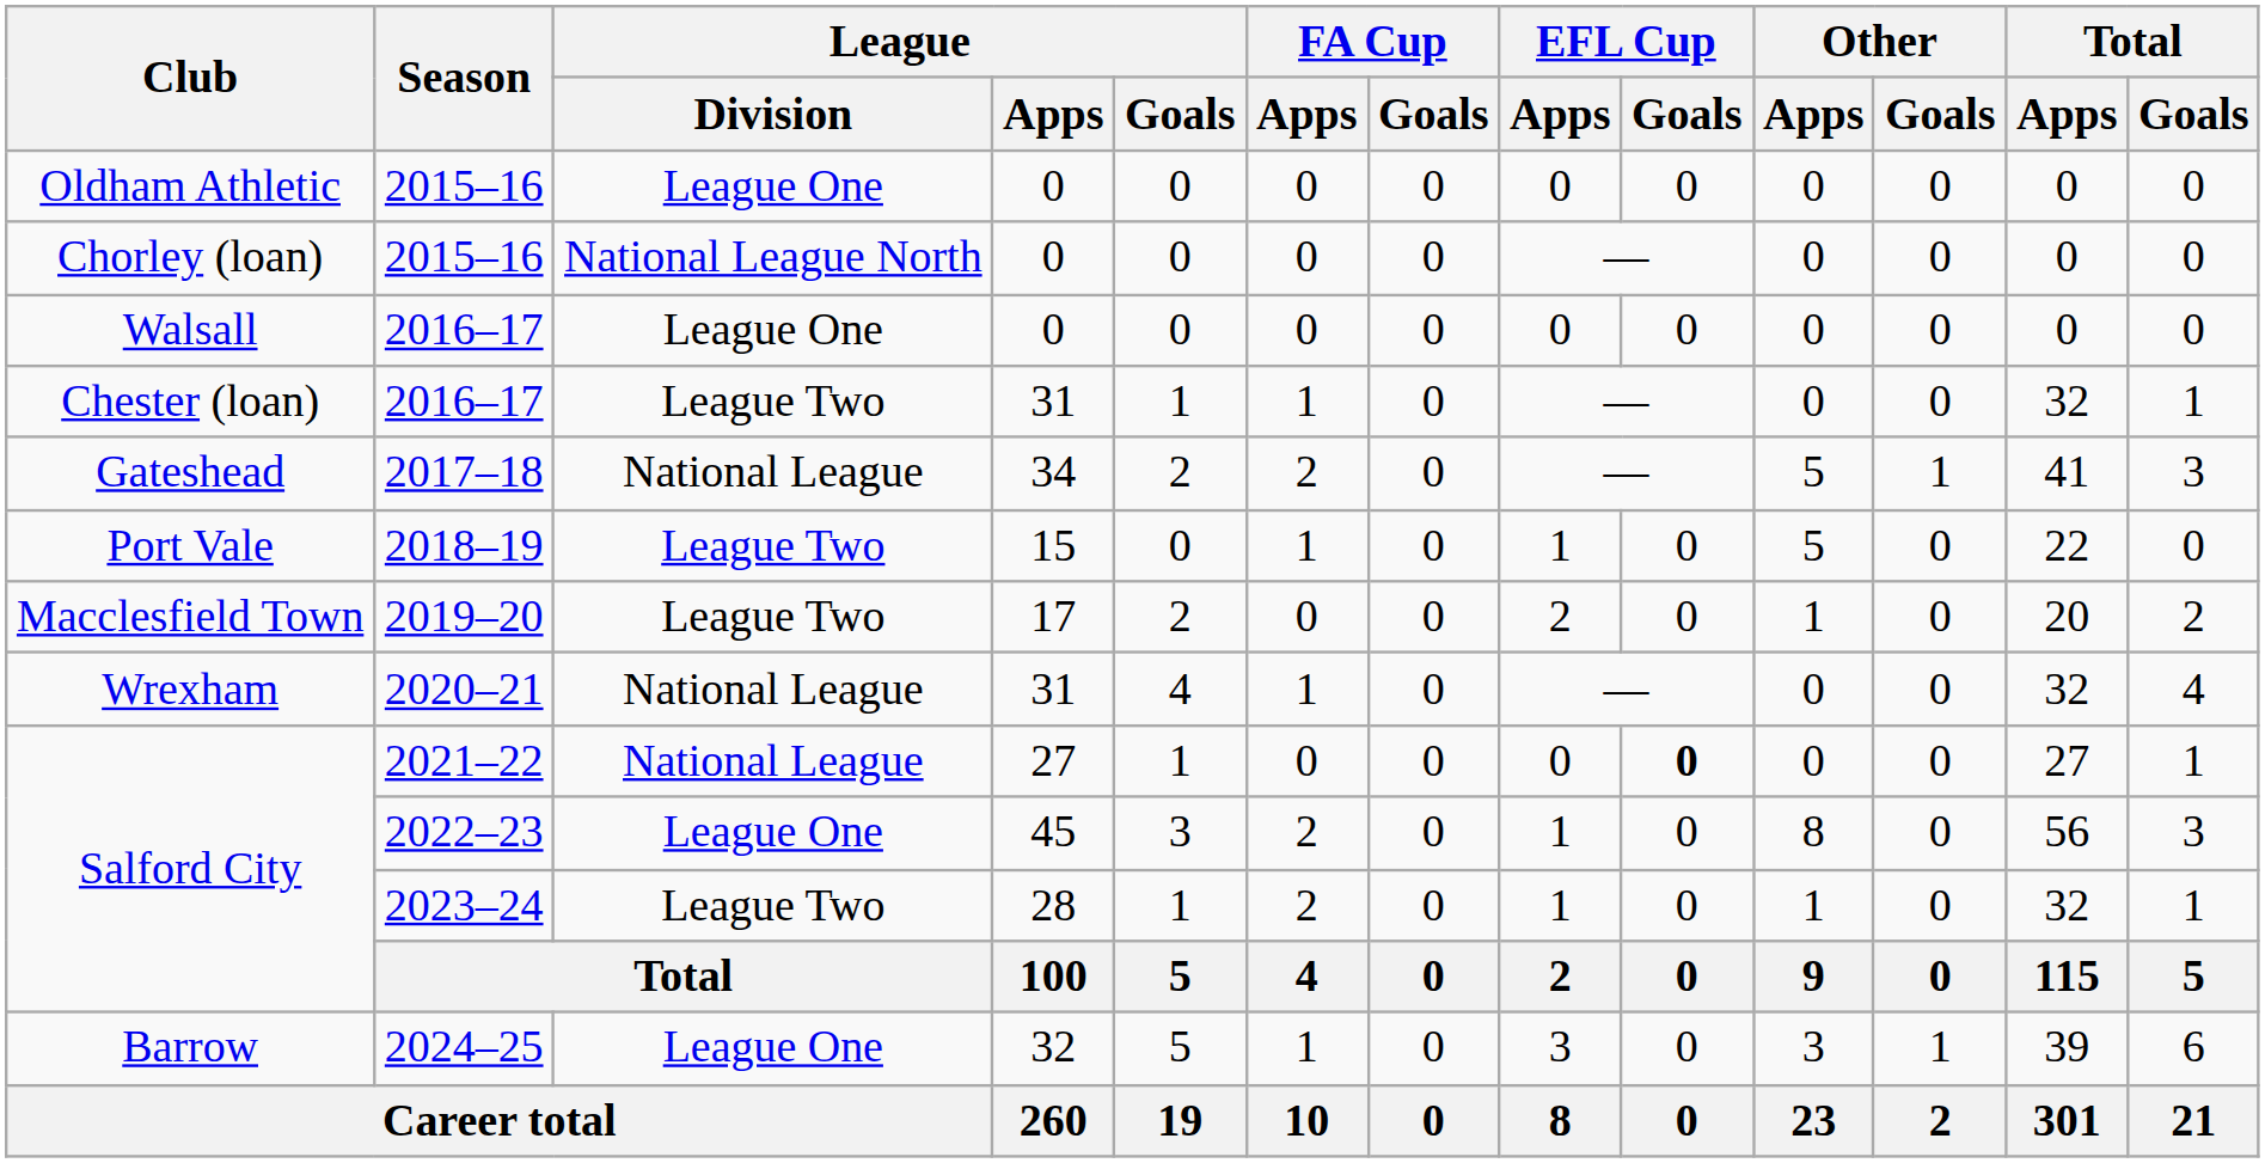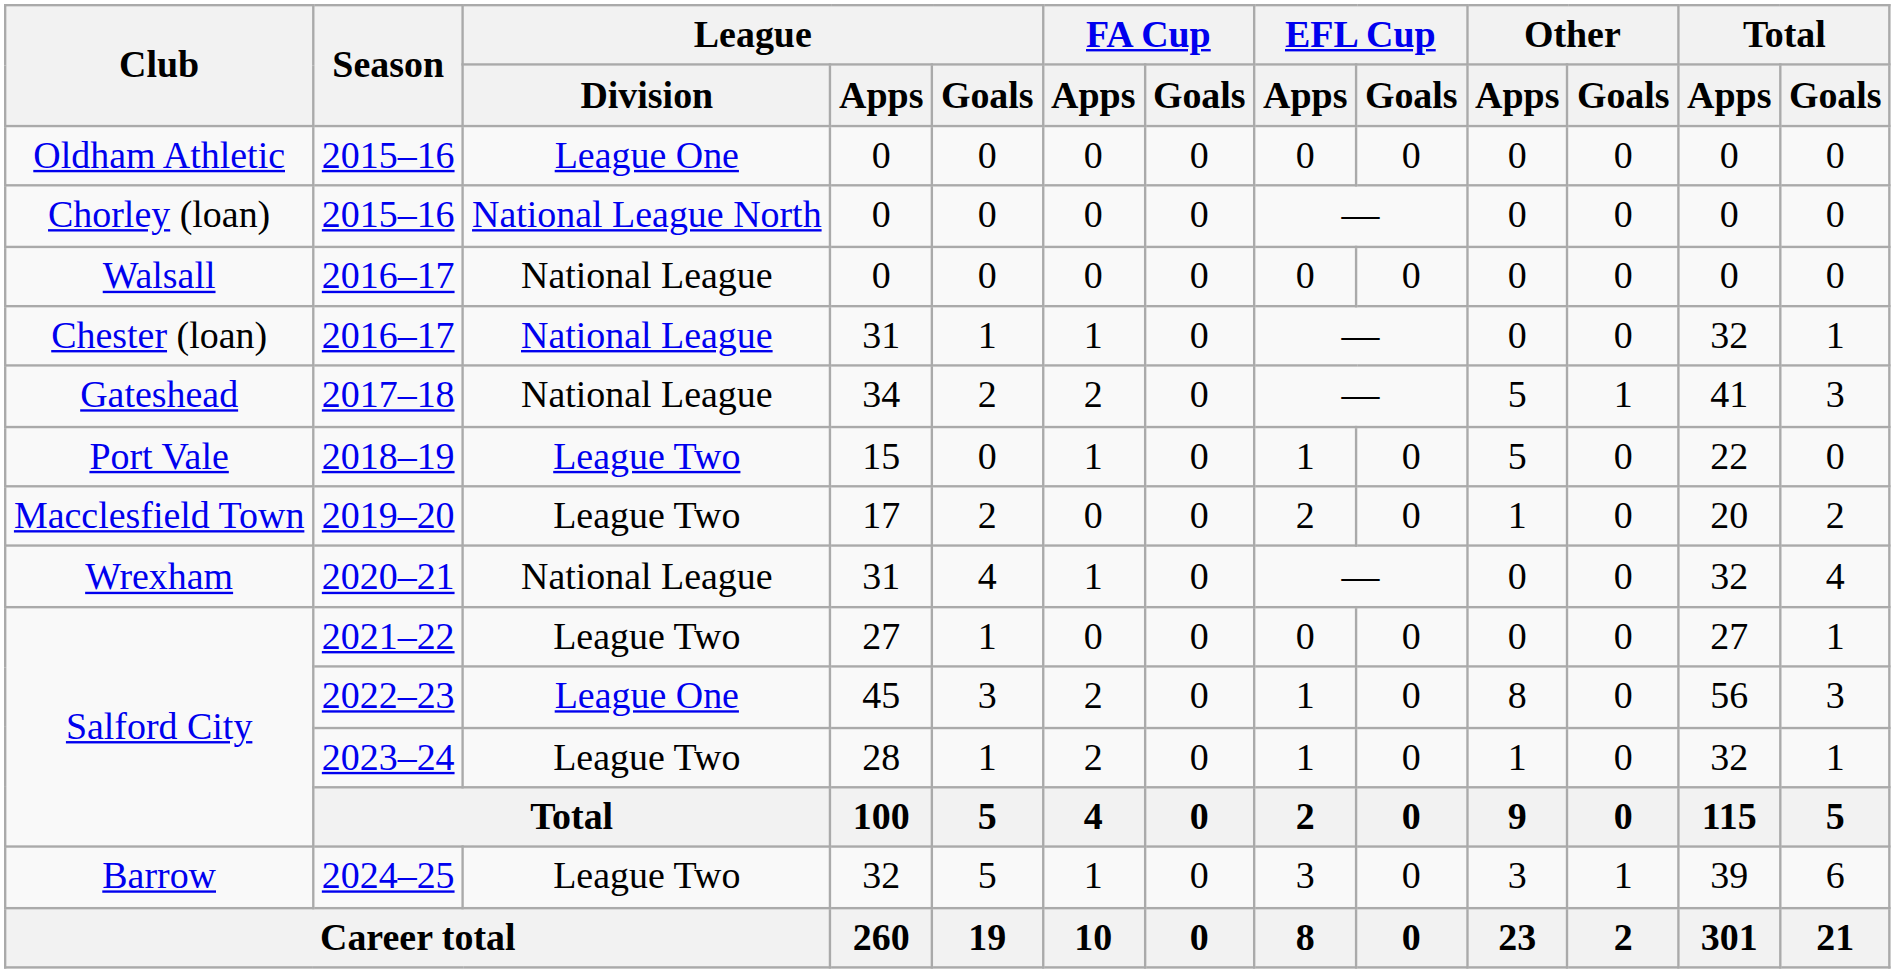Walsall | League / Division: League One -> National League
Chester (loan) | League / Division: League Two -> National League
Salford City / 2021–22 | League / Division: National League -> League Two
Salford City / 2021–22 | EFL Cup / Goals: bold -> normal
Barrow | League / Division: League One -> League Two
